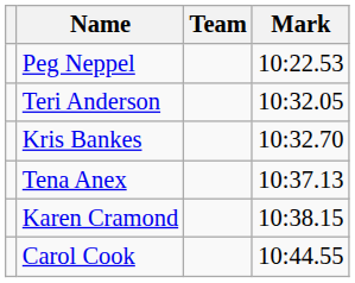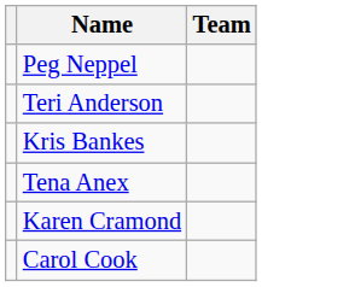- column: Mark | 10:22.53 | 10:32.05 | 10:32.70 | 10:37.13 | 10:38.15 | 10:44.55
